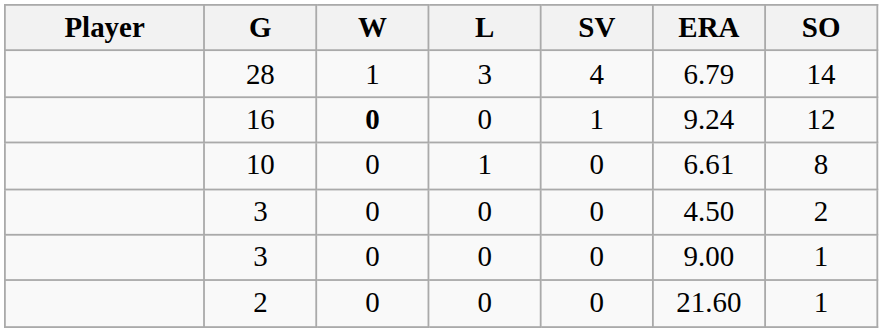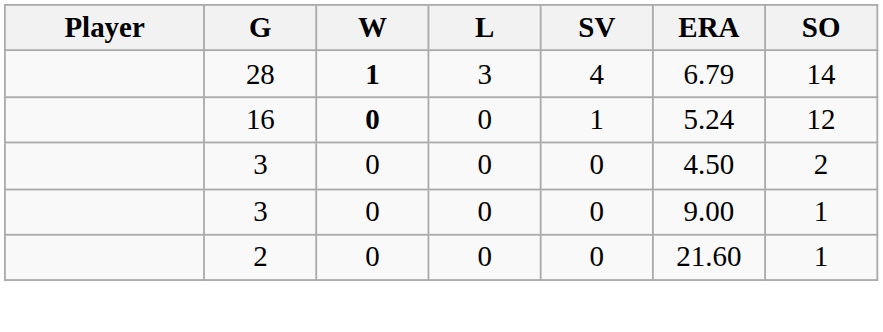28 | W: normal -> bold
16 | ERA: 9.24 -> 5.24
- row: 10 | 0 | 1 | 0 | 6.61 | 8
